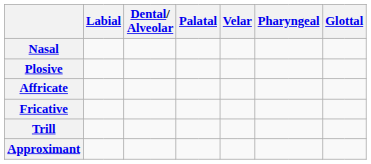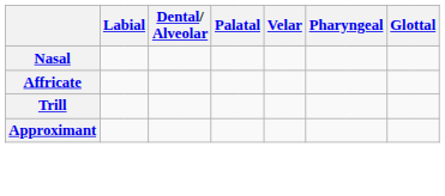- row: Plosive
- row: Fricative
